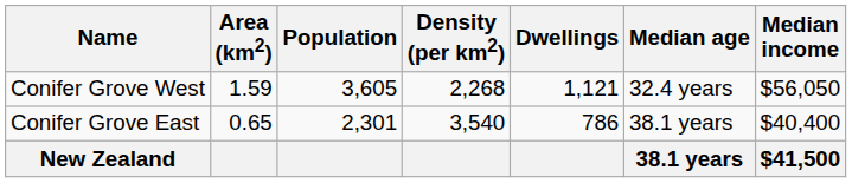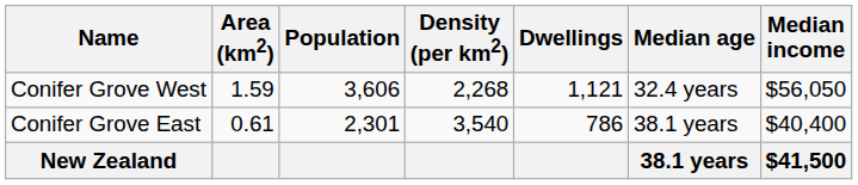Conifer Grove West | Population: 3,605 -> 3,606
Conifer Grove East | Area (km2): 0.65 -> 0.61
